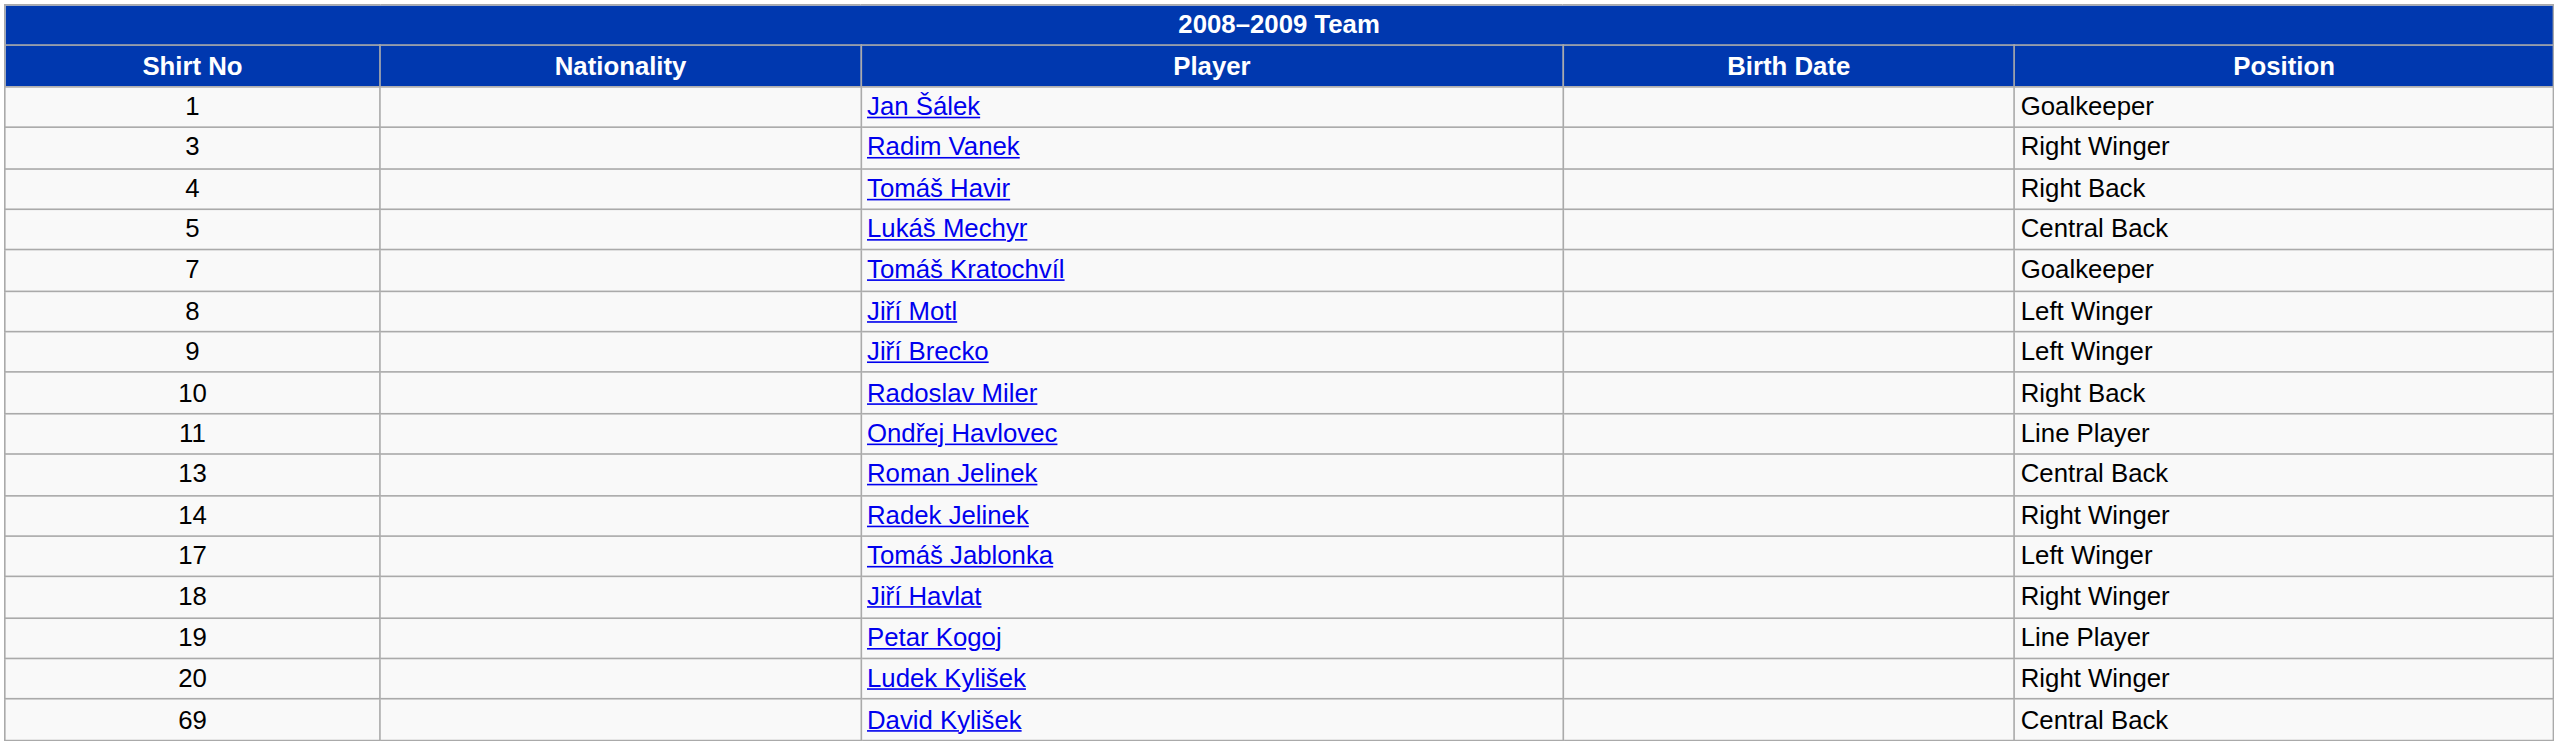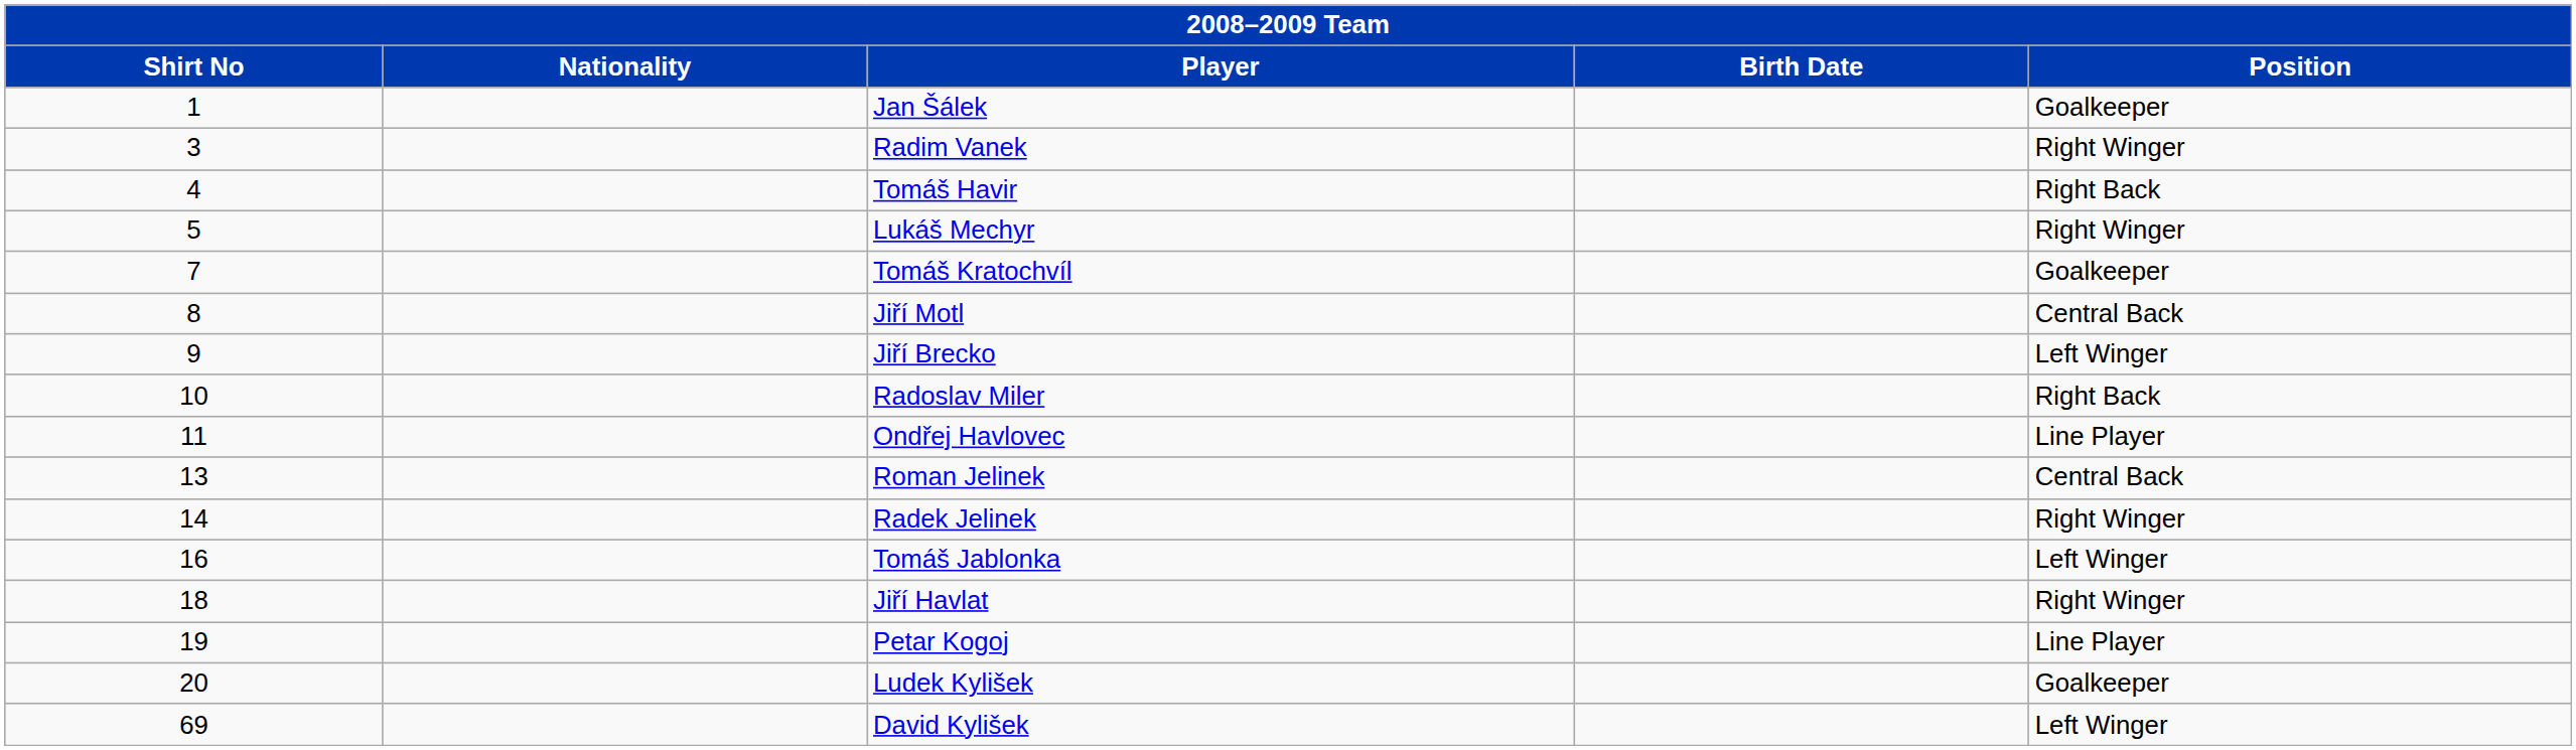Lukáš Mechyr | Position: Central Back -> Right Winger
Jiří Motl | Position: Left Winger -> Central Back
Tomáš Jablonka | Shirt No: 17 -> 16
Ludek Kylišek | Position: Right Winger -> Goalkeeper
David Kylišek | Position: Central Back -> Left Winger
